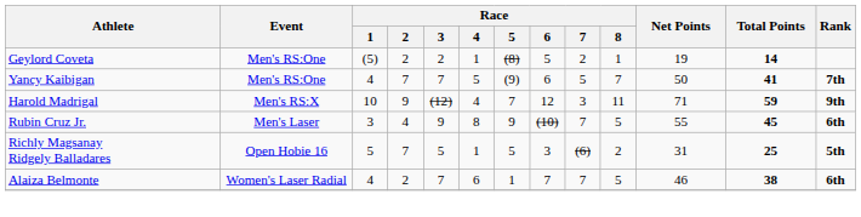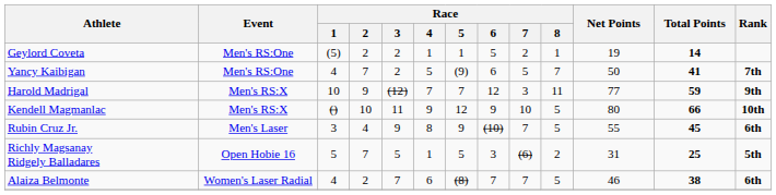Geylord Coveta | Race / 5: (8) -> 1
Yancy Kaibigan | Race / 3: 7 -> 2
Harold Madrigal | Race / 4: 4 -> 7
Harold Madrigal | Net Points: 71 -> 77
+ row: Kendell Magmanlac | Men's RS:X | () | 10 | 11 | 9 | 12 | 9 | 10 | 5 | 80 | 66 | 10th
Alaiza Belmonte | Race / 5: 1 -> (8)
